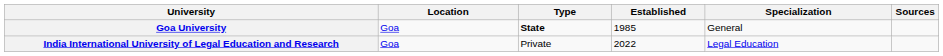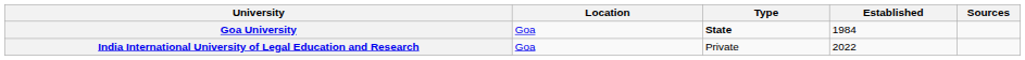- column: Specialization | General | Legal Education
Goa University | Established: 1985 -> 1984
